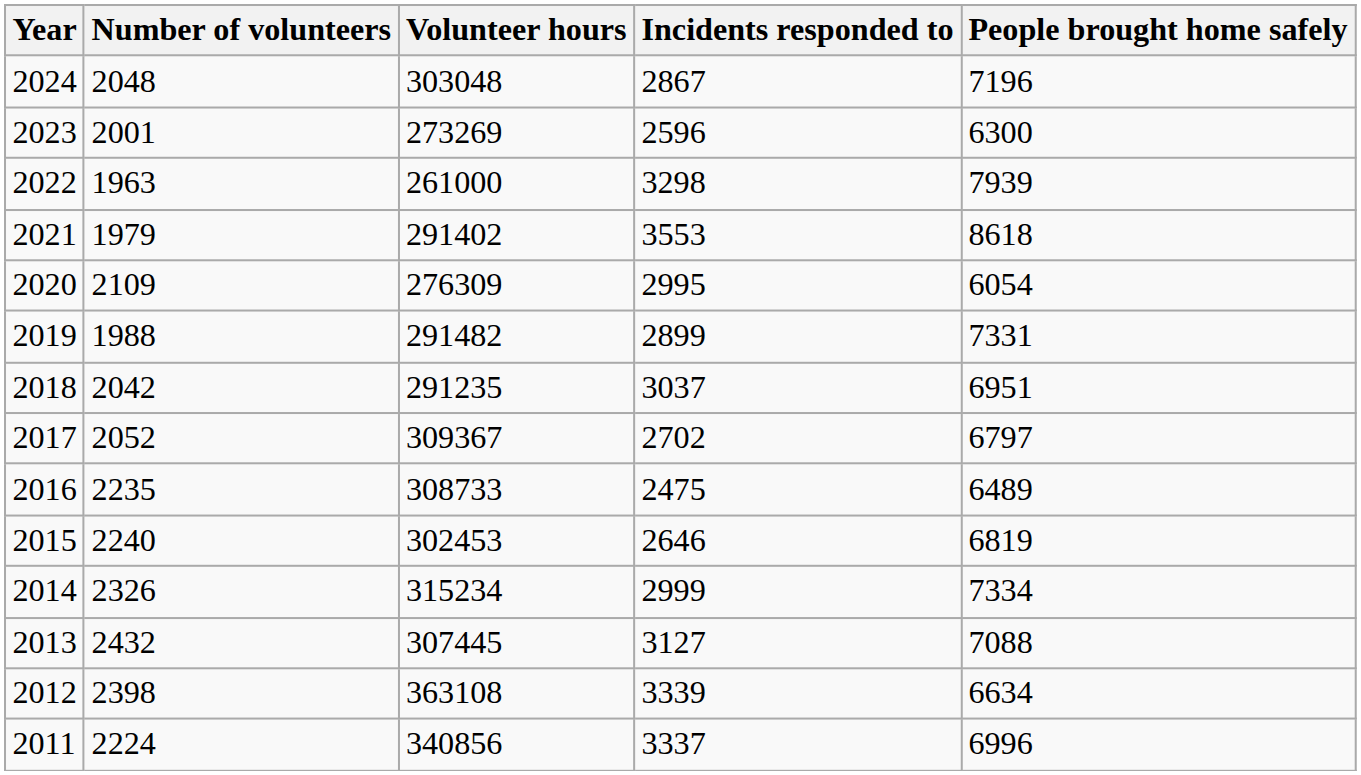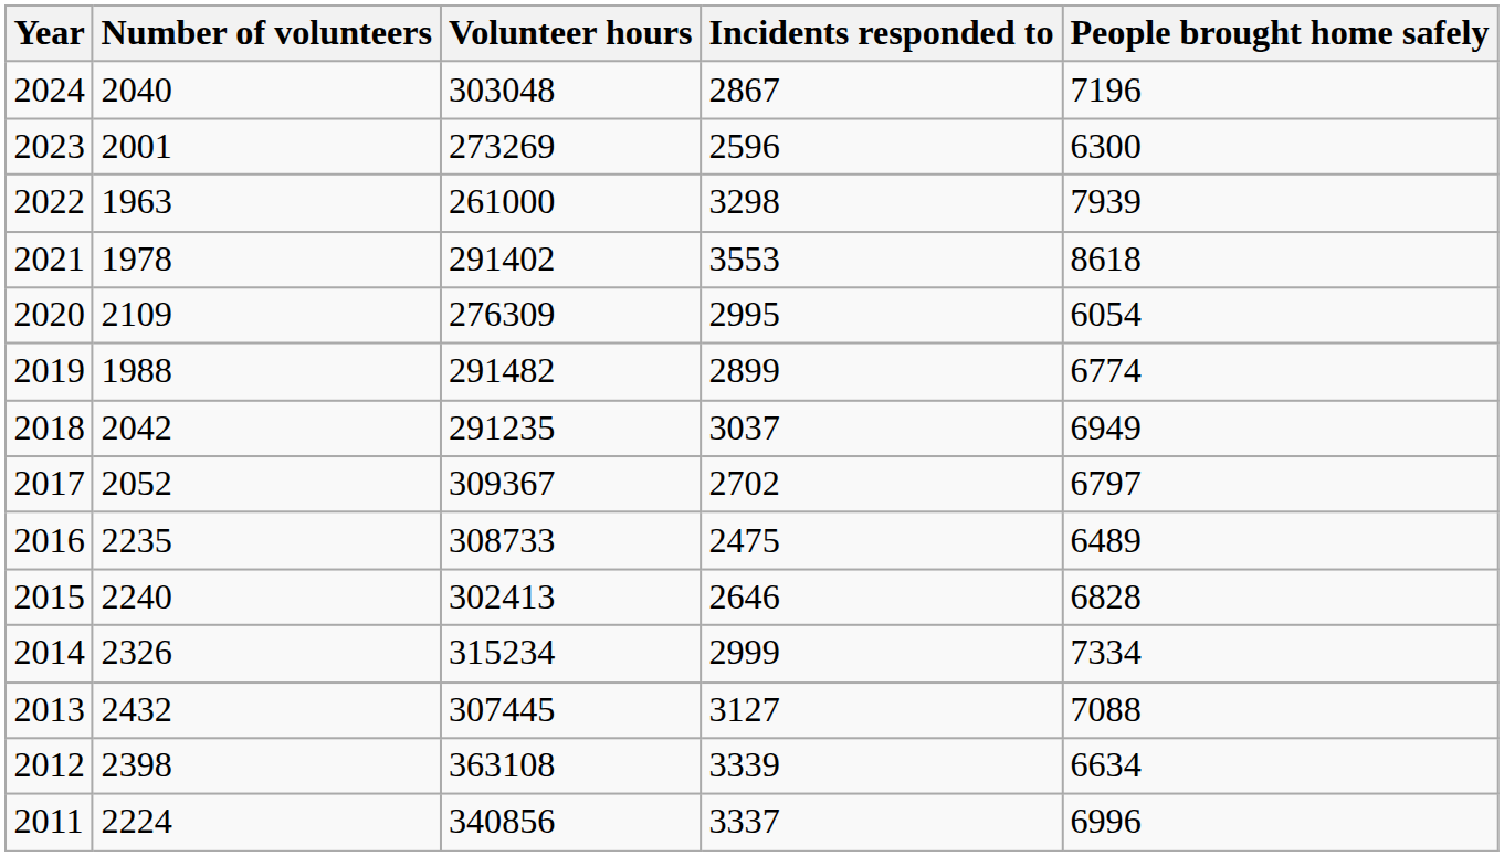2024 | Number of volunteers: 2048 -> 2040
2021 | Number of volunteers: 1979 -> 1978
2019 | People brought home safely: 7331 -> 6774
2018 | People brought home safely: 6951 -> 6949
2015 | Volunteer hours: 302453 -> 302413
2015 | People brought home safely: 6819 -> 6828
